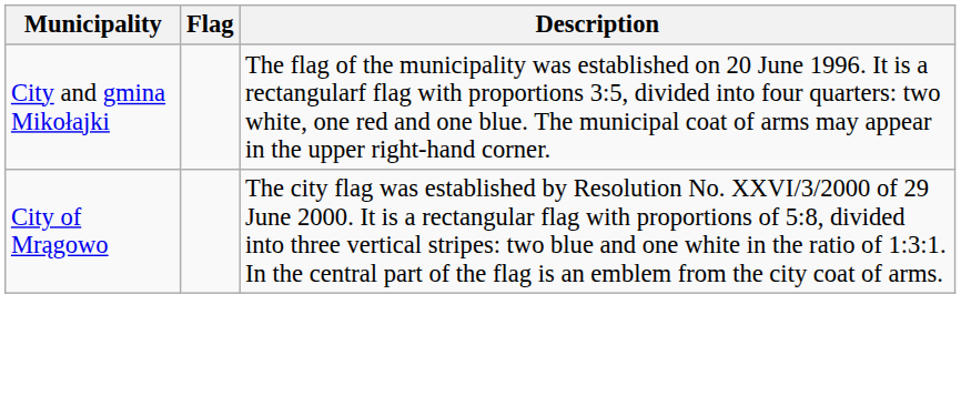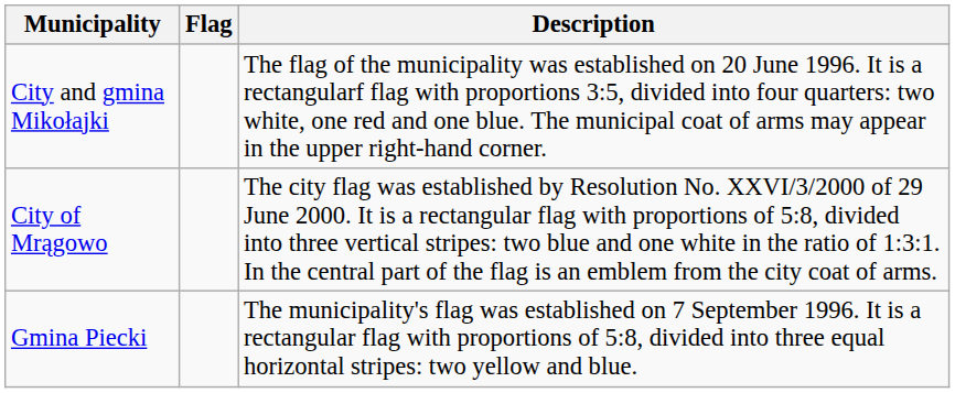+ row: Gmina Piecki | The municipality's flag was established on 7 September 1996. It is a rectangular flag with proportions of 5:8, divided into three equal horizontal stripes: two yellow and blue.
